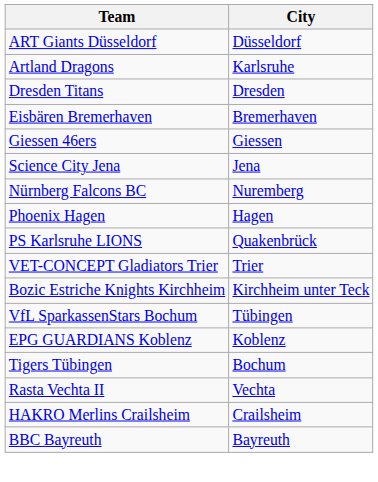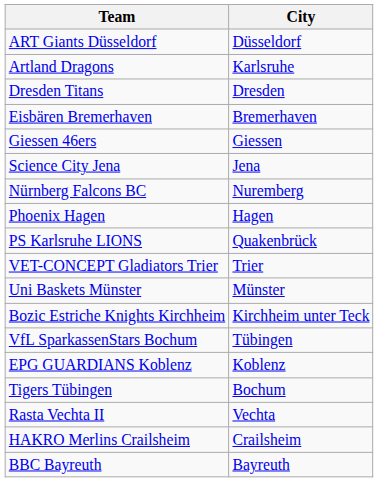+ row: Uni Baskets Münster | Münster
